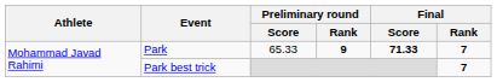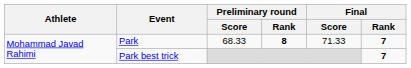Park | Preliminary round / Score: 65.33 -> 68.33
Park | Preliminary round / Rank: 9 -> 8
Park | Final / Score: bold -> normal
